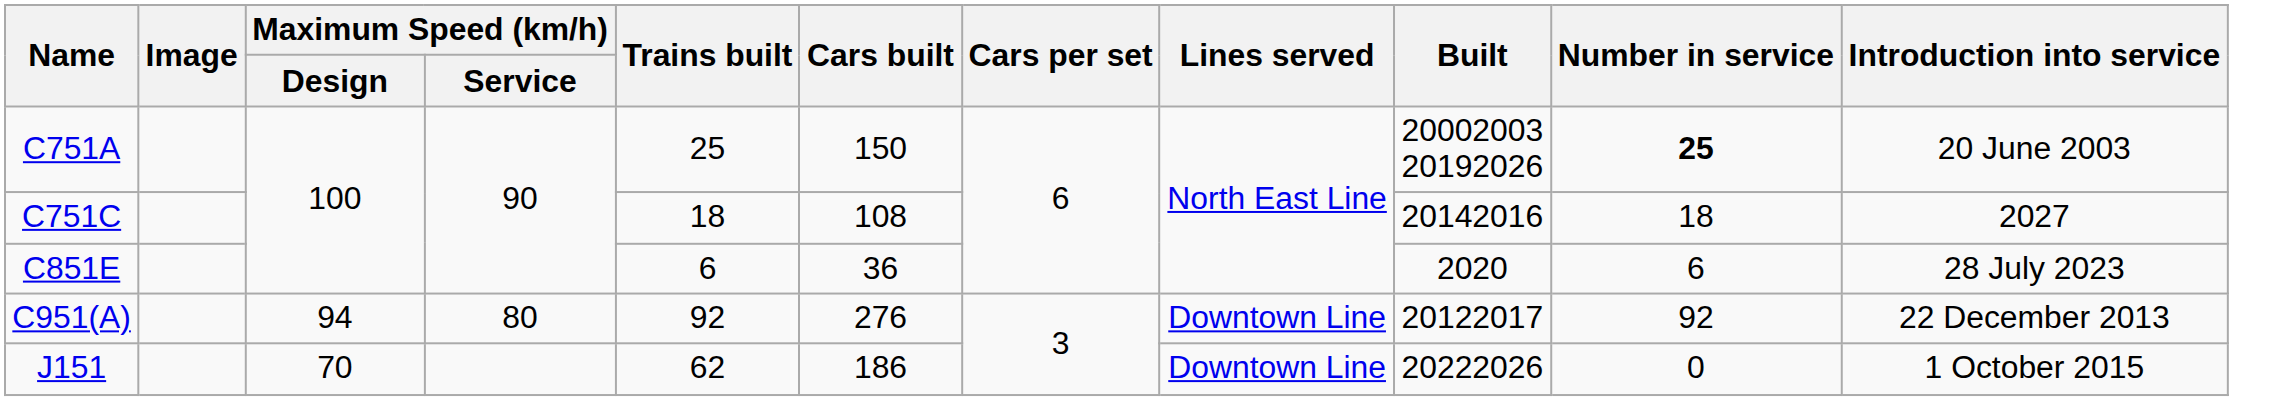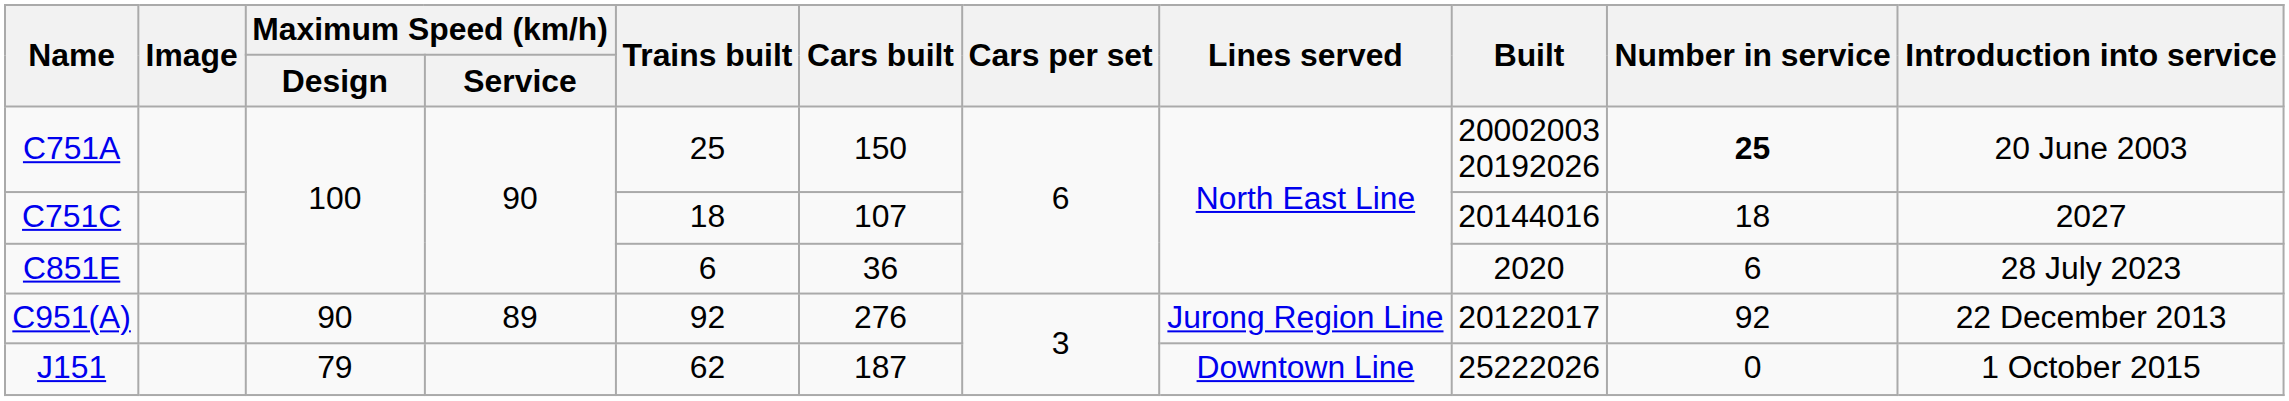C751C | Cars built: 108 -> 107
C751C | Built: 20142016 -> 20144016
C951(A) | Maximum Speed (km/h) / Design: 94 -> 90
C951(A) | Maximum Speed (km/h) / Service: 80 -> 89
C951(A) | Lines served: Downtown Line -> Jurong Region Line
J151 | Maximum Speed (km/h) / Design: 70 -> 79
J151 | Cars built: 186 -> 187
J151 | Built: 20222026 -> 25222026
